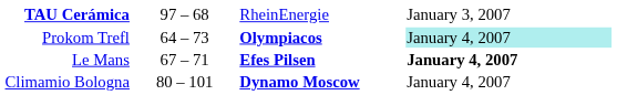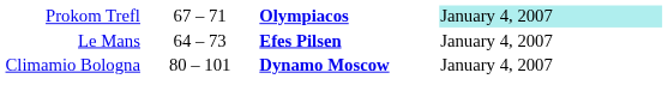- row: TAU Cerámica | 97 – 68 | RheinEnergie | January 3, 2007
Prokom Trefl | column 2: 64 – 73 -> 67 – 71
Le Mans | column 2: 67 – 71 -> 64 – 73
Le Mans | column 4: bold -> normal
